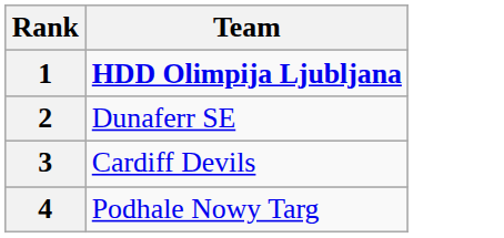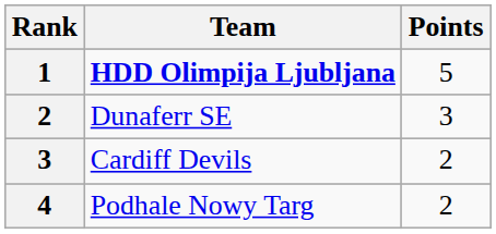+ column: Points | 5 | 3 | 2 | 2
